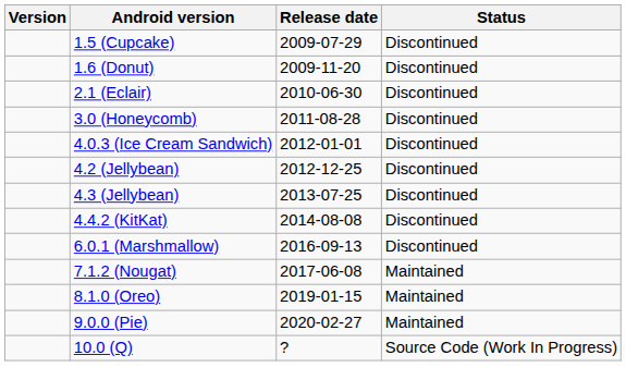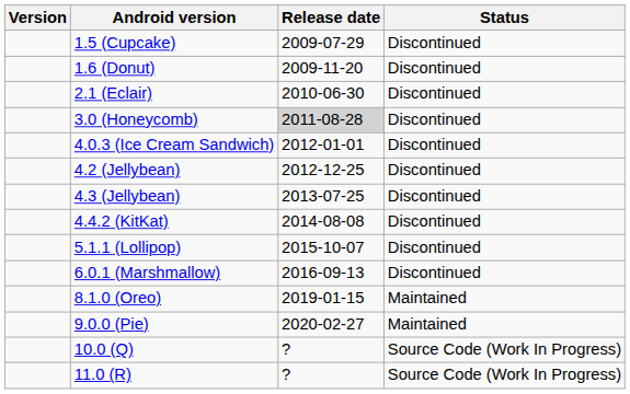3.0 (Honeycomb) | Release date: no background -> lightgrey background
+ row: 5.1.1 (Lollipop) | 2015-10-07 | Discontinued
- row: 7.1.2 (Nougat) | 2017-06-08 | Maintained
+ row: 11.0 (R) | ? | Source Code (Work In Progress)
